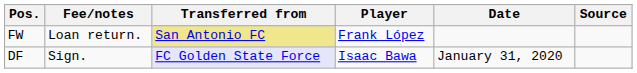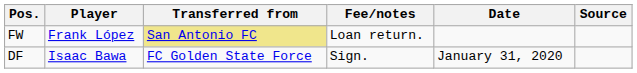columns swapped: Player <-> Fee/notes
DF | Transferred from: lavender background -> no background
